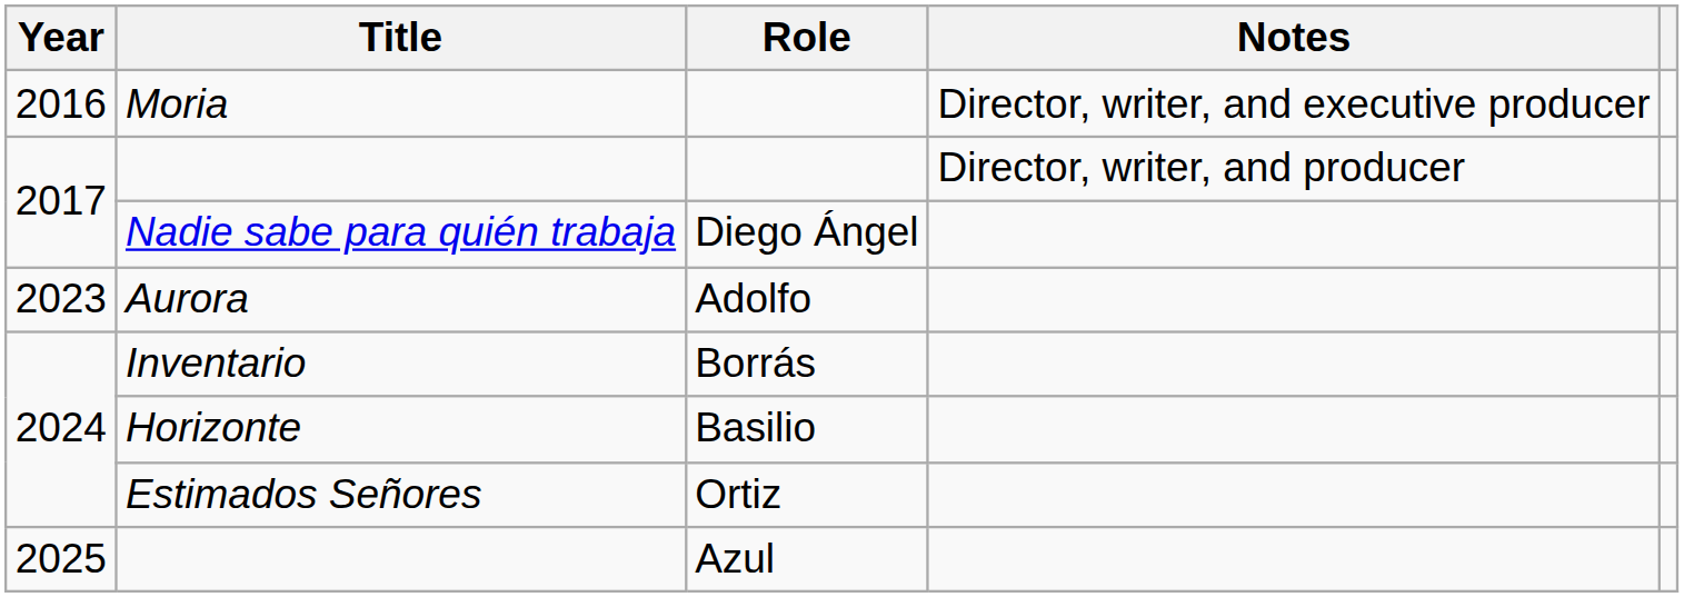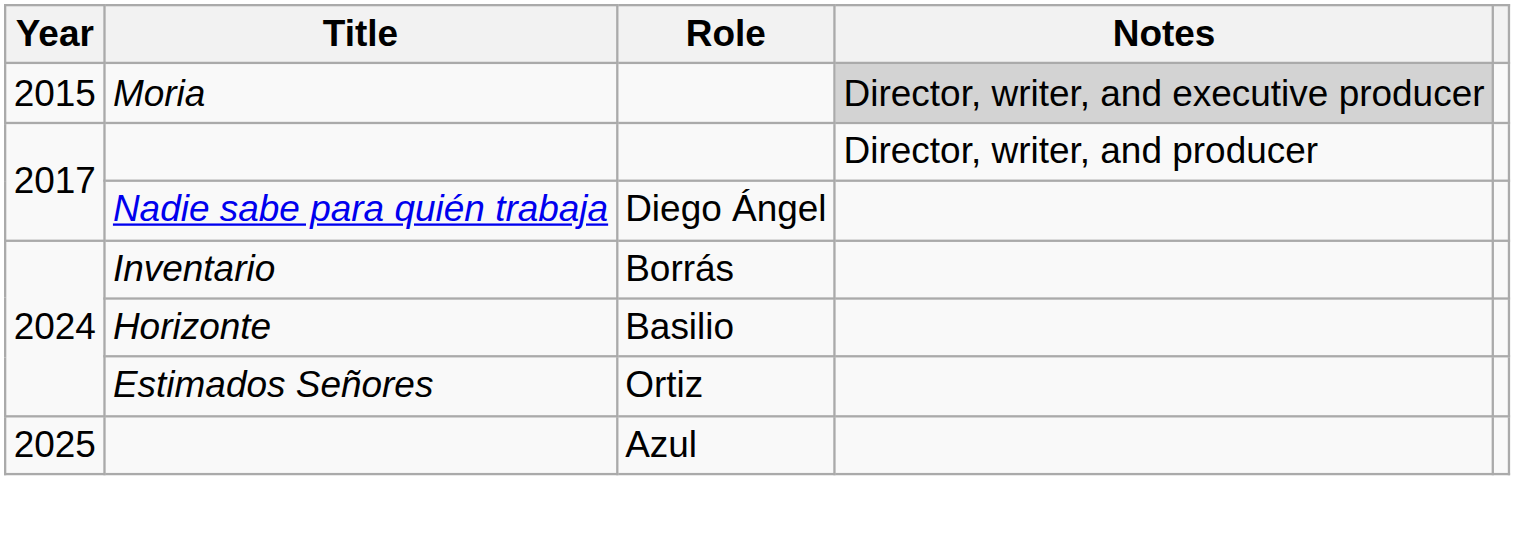Moria | Year: 2016 -> 2015
Moria | Notes: no background -> lightgrey background
- row: 2023 | Aurora | Adolfo
